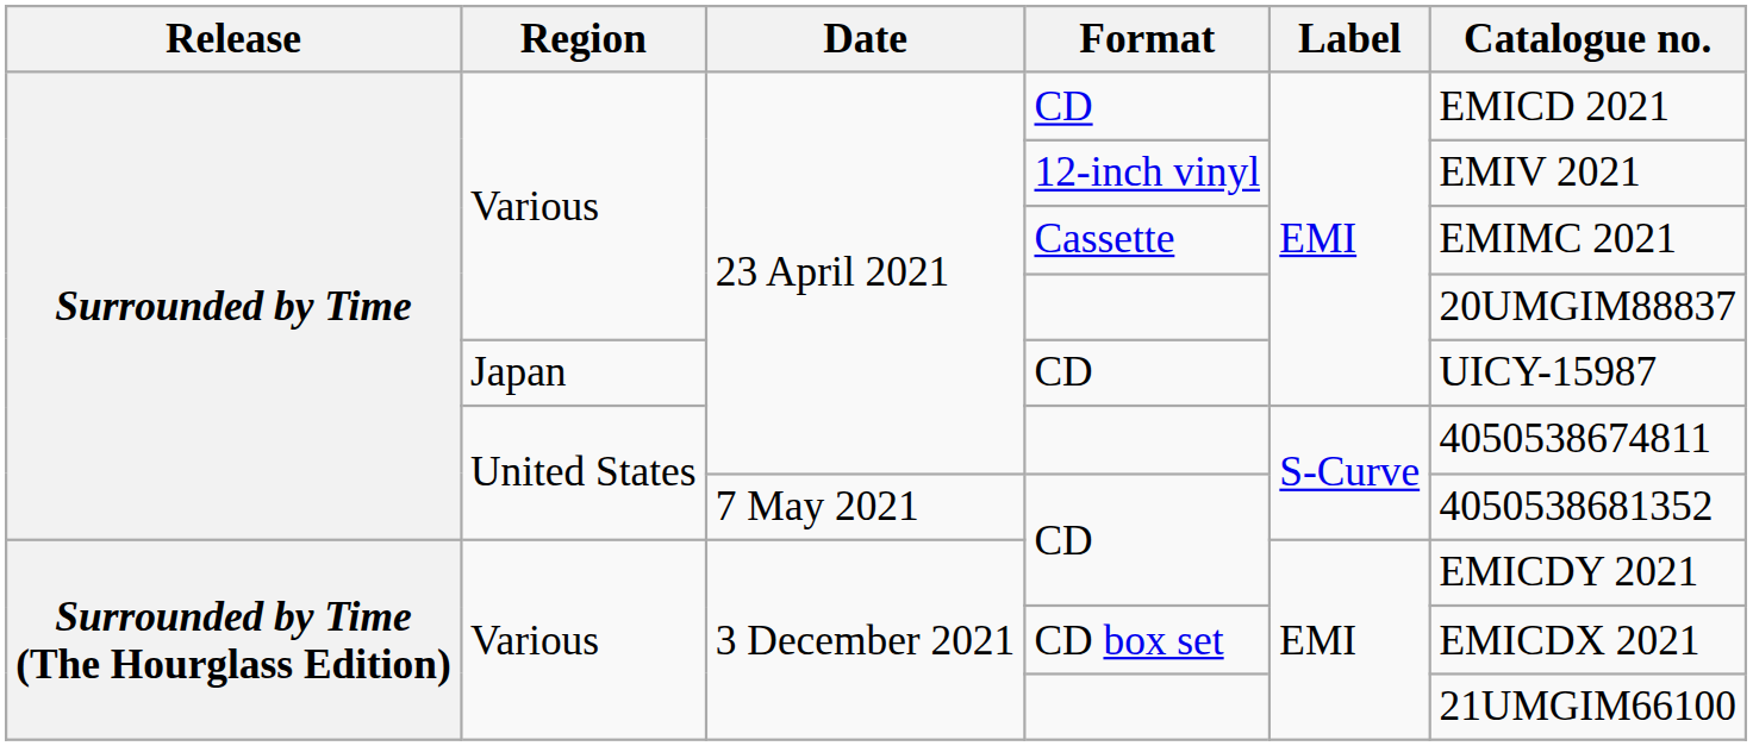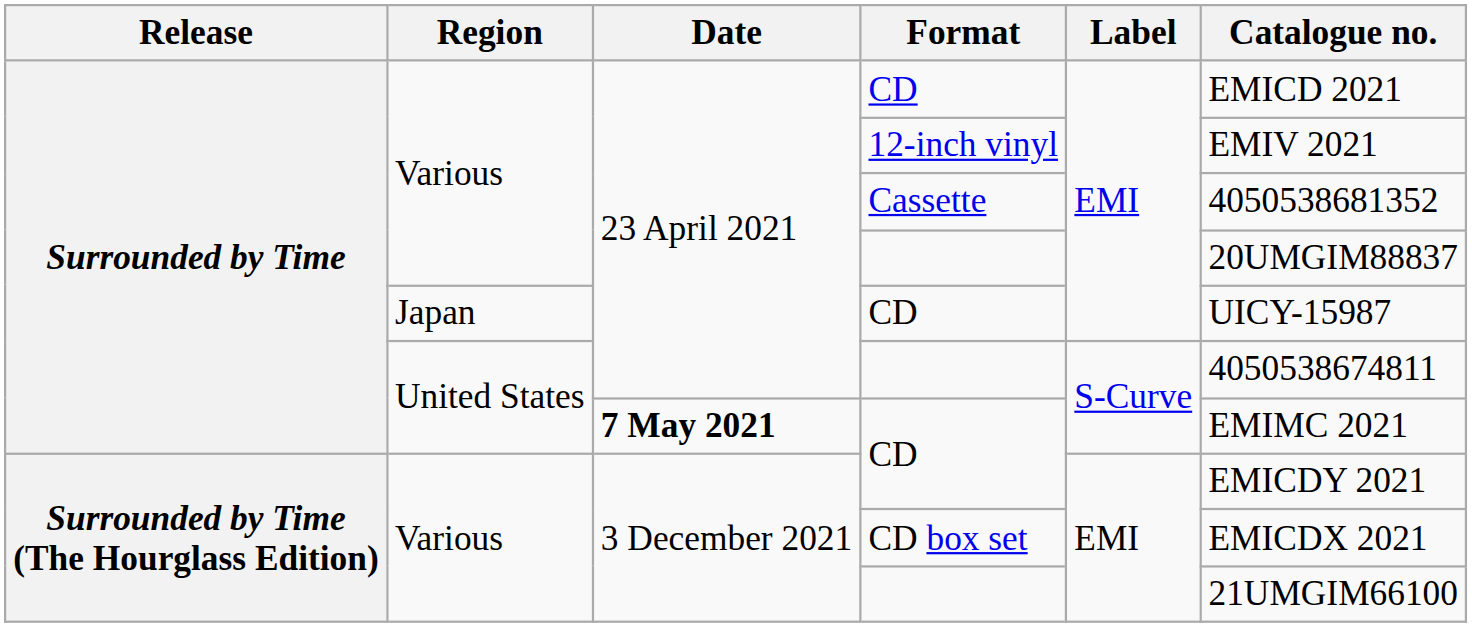Cassette | Catalogue no.: EMIMC 2021 -> 4050538681352
United States / CD | Date: normal -> bold
United States / CD | Catalogue no.: 4050538681352 -> EMIMC 2021
